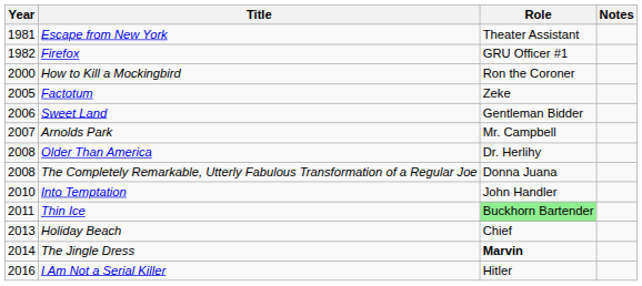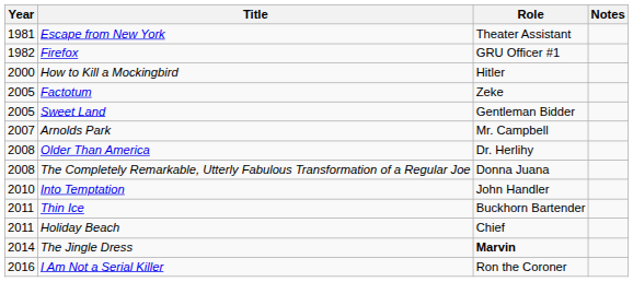How to Kill a Mockingbird | Role: Ron the Coroner -> Hitler
Sweet Land | Year: 2006 -> 2005
Thin Ice | Role: lightgreen background -> no background
Holiday Beach | Year: 2013 -> 2011
I Am Not a Serial Killer | Role: Hitler -> Ron the Coroner
